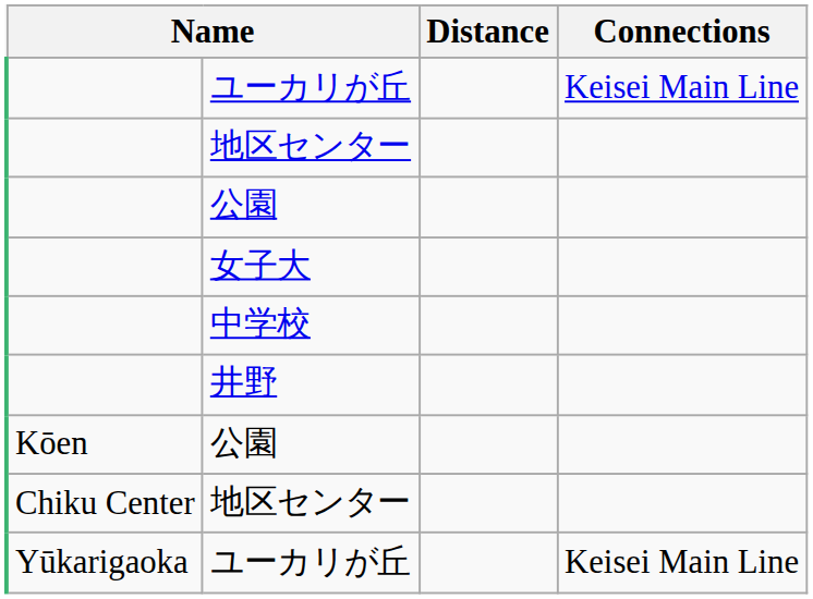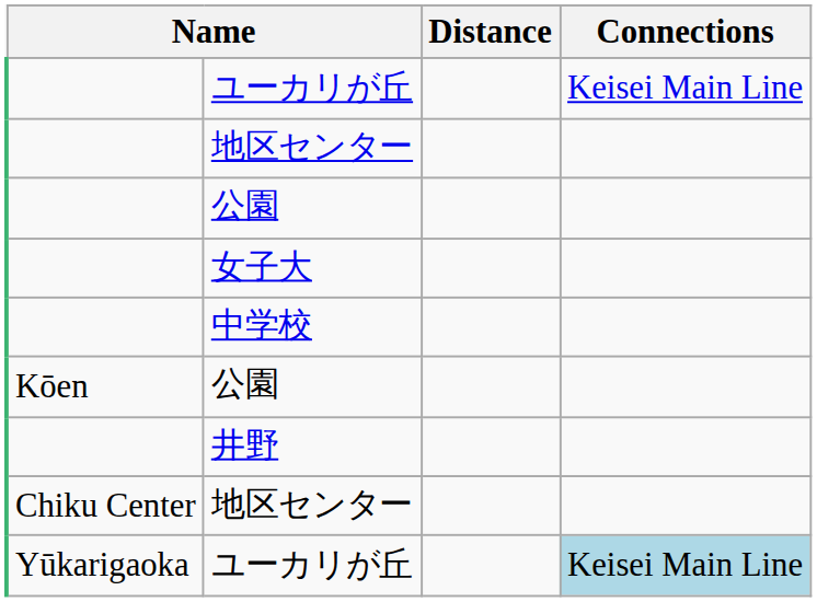rows swapped: 井野 <-> Kōen / 公園
Yūkarigaoka / ユーカリが丘 | Connections: no background -> lightblue background
